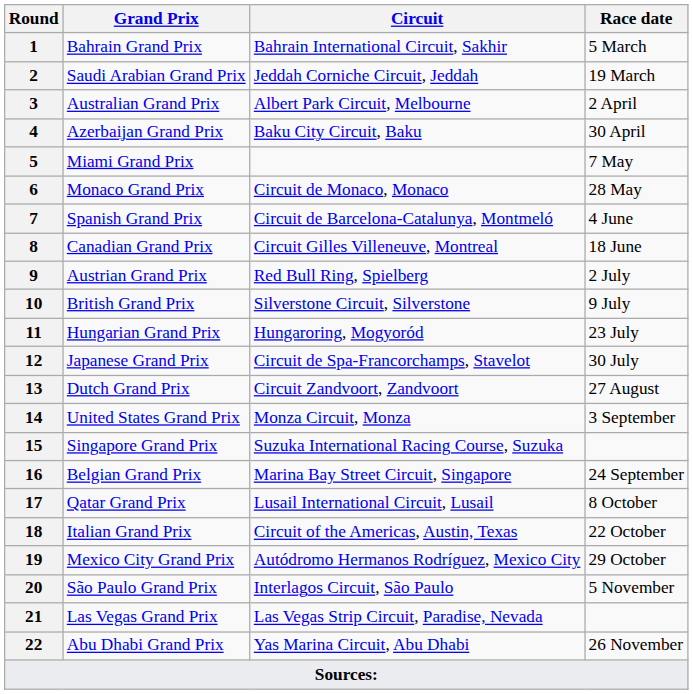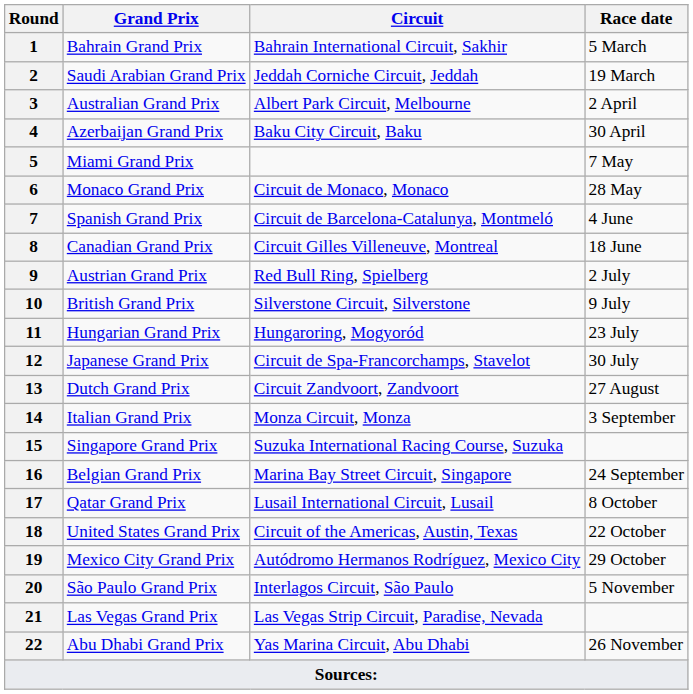14 | Grand Prix: United States Grand Prix -> Italian Grand Prix
18 | Grand Prix: Italian Grand Prix -> United States Grand Prix
